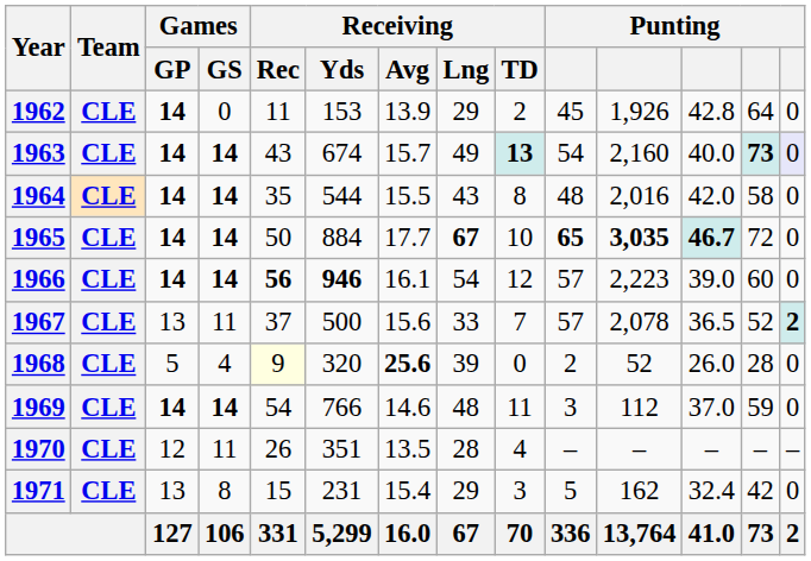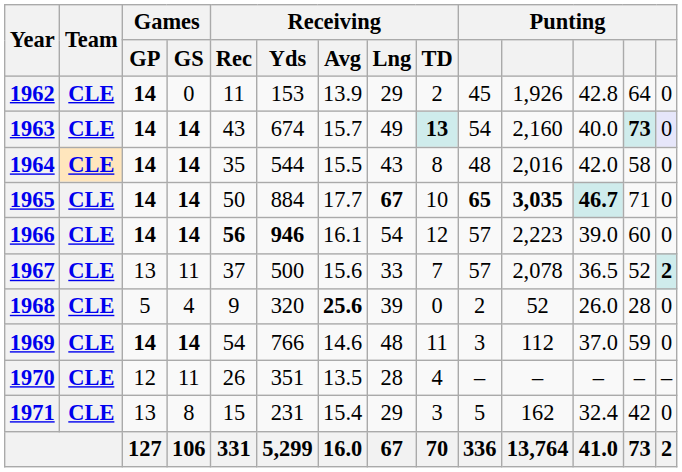1965 | column 13: 72 -> 71
1968 | Receiving / Rec: lightyellow background -> no background
